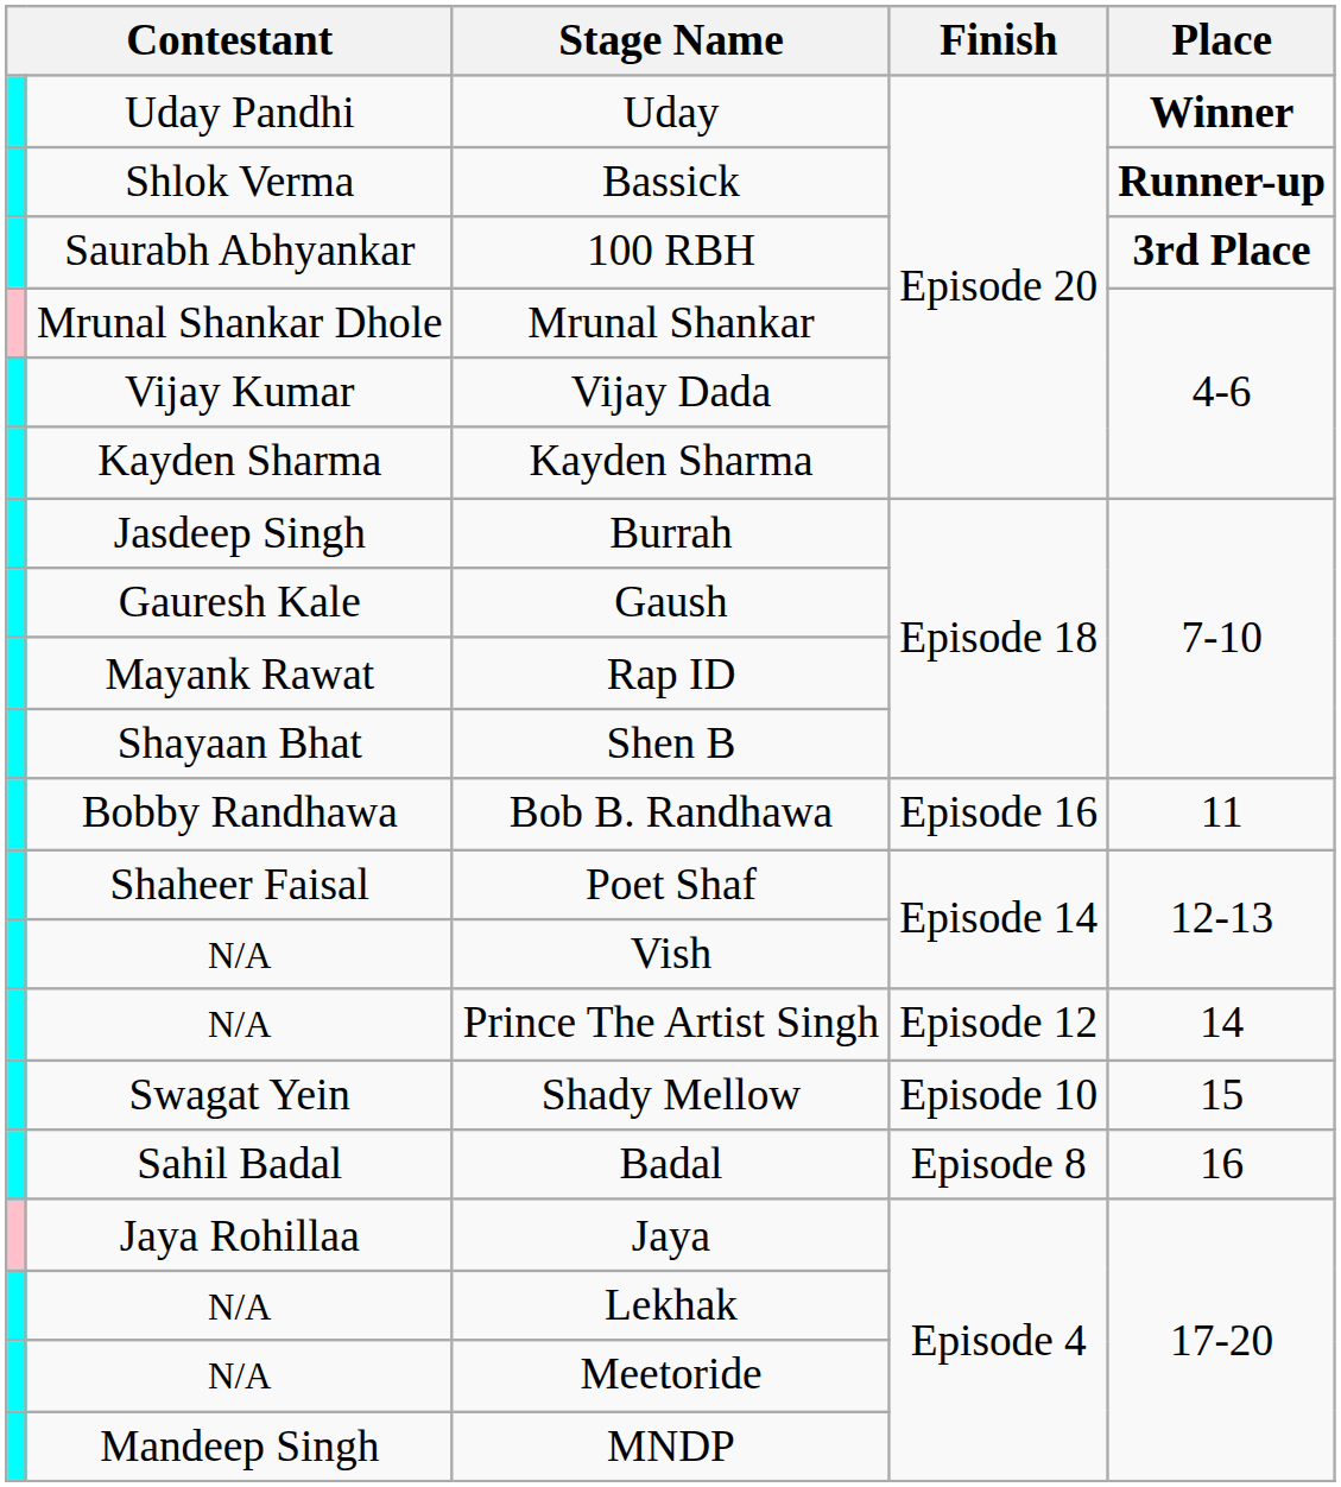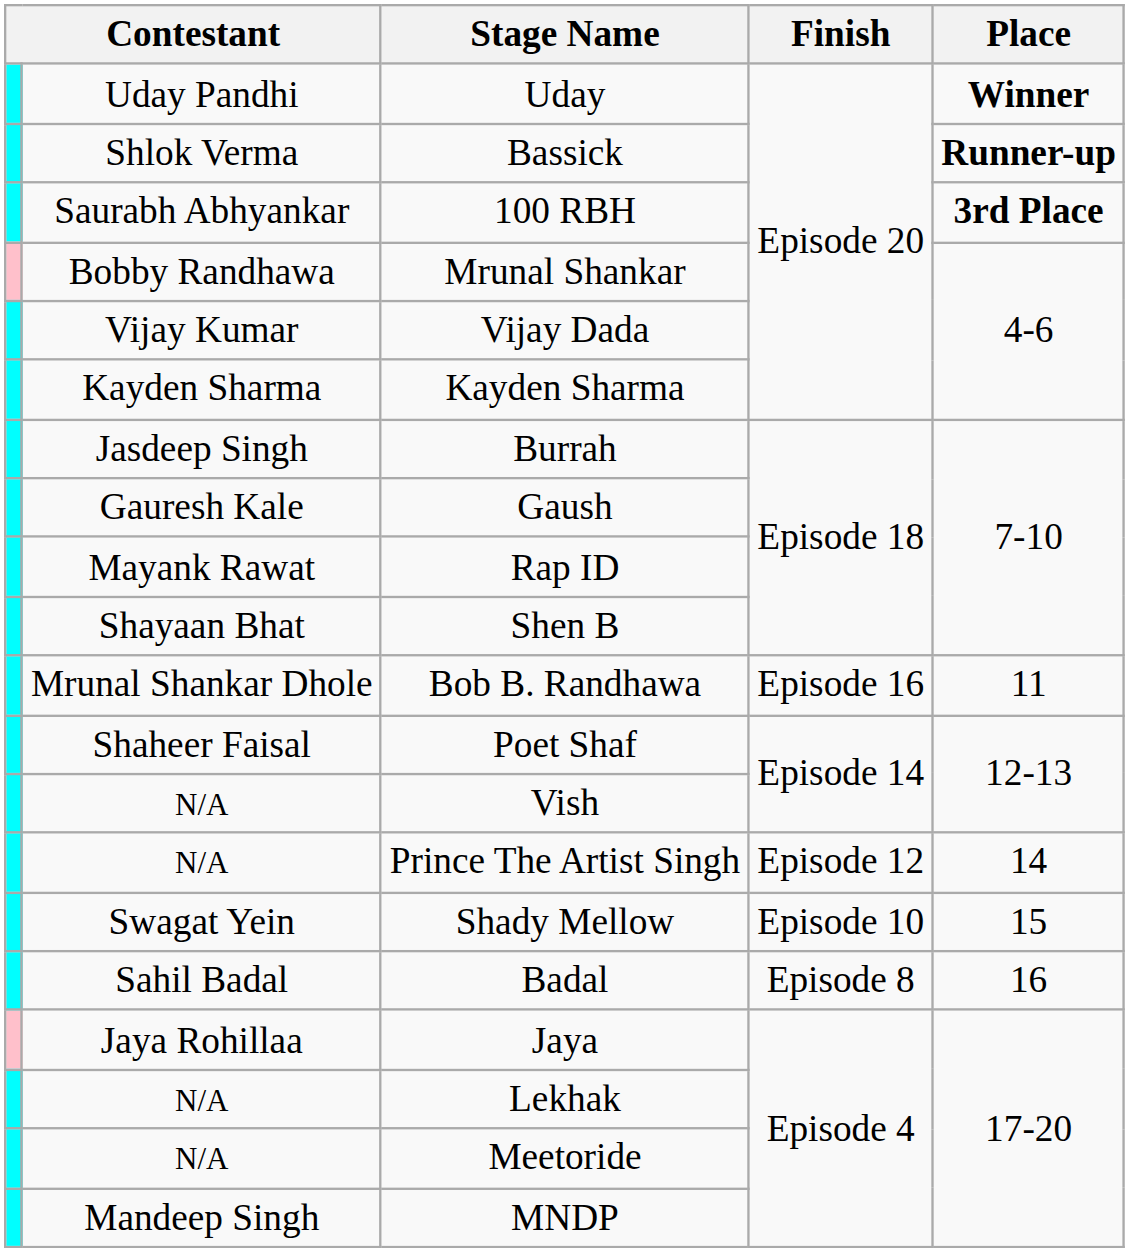Mrunal Shankar | column 2: Mrunal Shankar Dhole -> Bobby Randhawa
Bob B. Randhawa | column 2: Bobby Randhawa -> Mrunal Shankar Dhole
